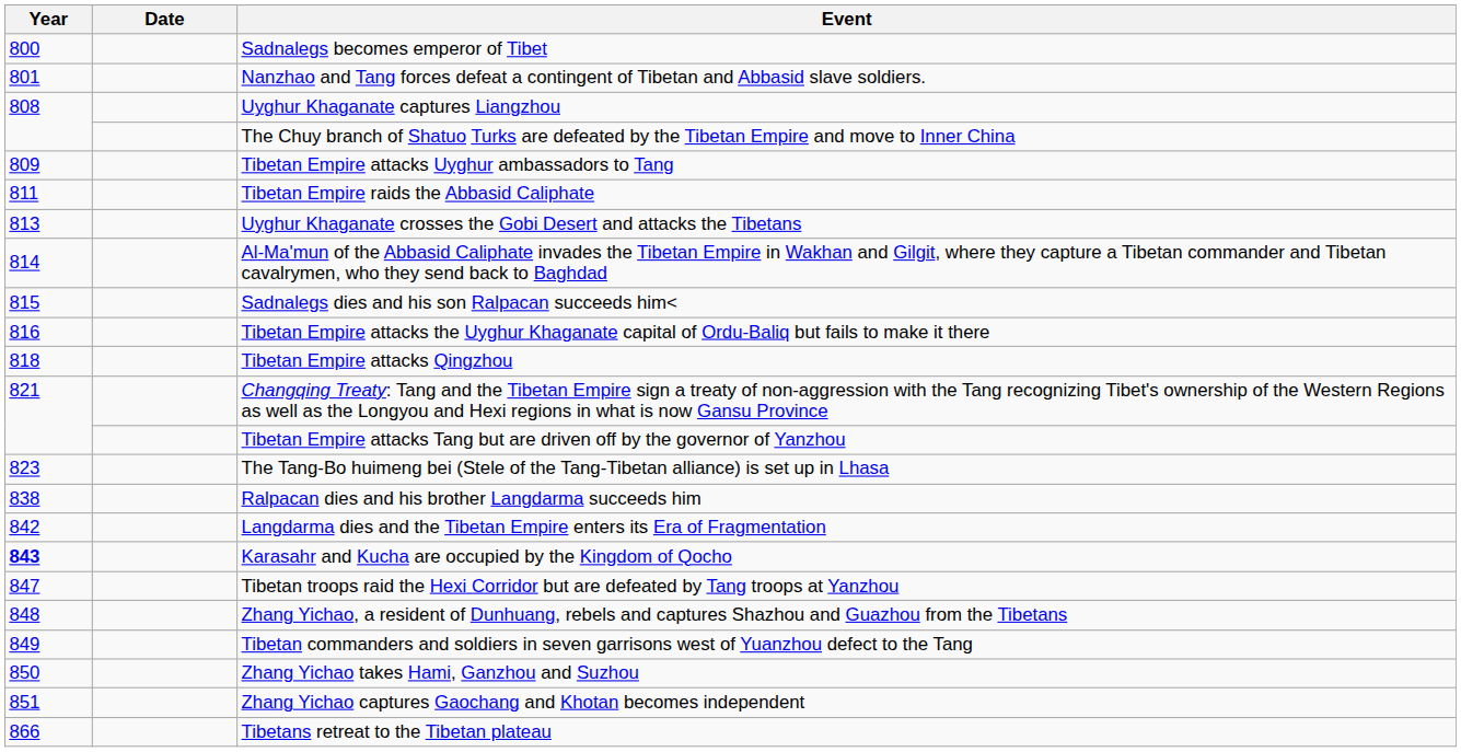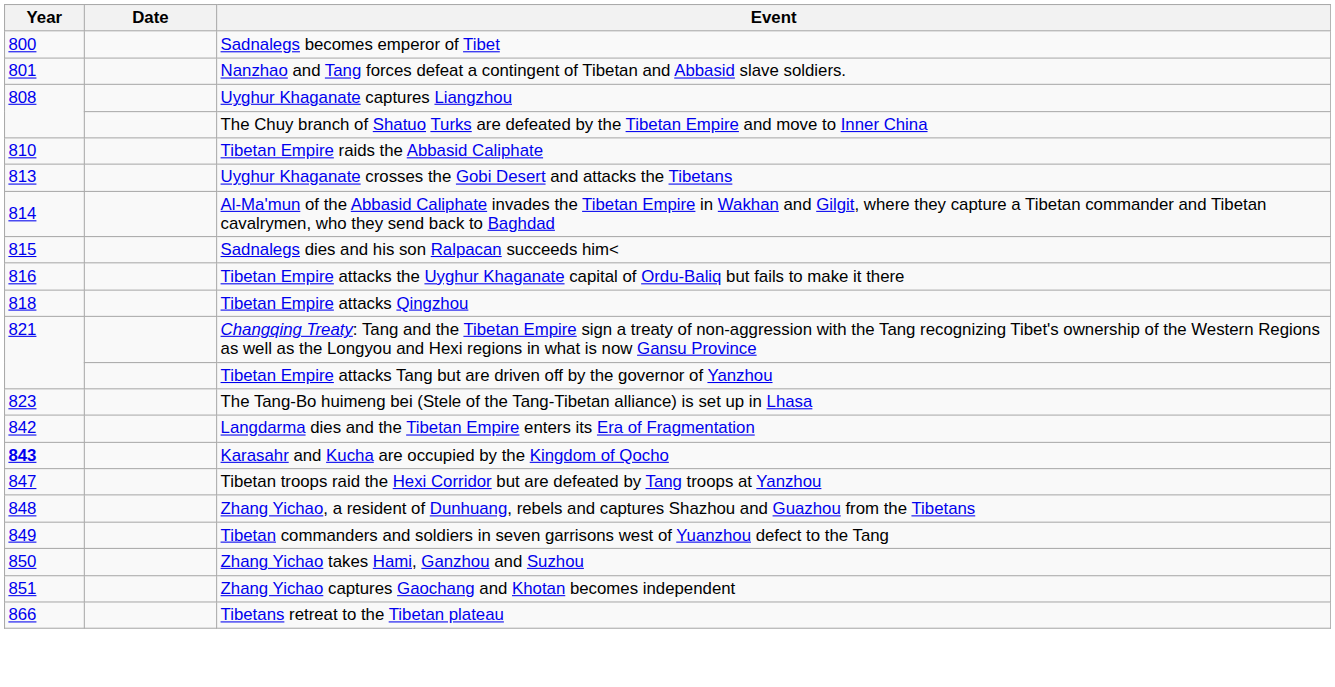- row: 809 | Tibetan Empire attacks Uyghur ambassadors to Tang
Tibetan Empire raids the Abbasid Caliphate | Year: 811 -> 810
- row: 838 | Ralpacan dies and his brother Langdarma succeeds him
